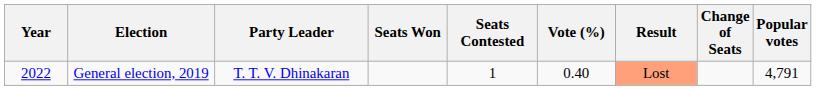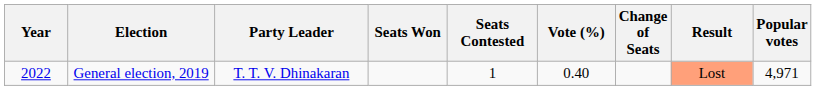columns swapped: Change of Seats <-> Result
General election, 2019 | Popular votes: 4,791 -> 4,971
